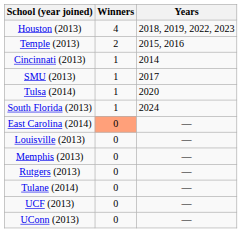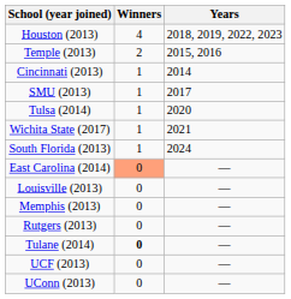+ row: Wichita State (2017) | 1 | 2021
Tulane (2014) | Winners: normal -> bold
